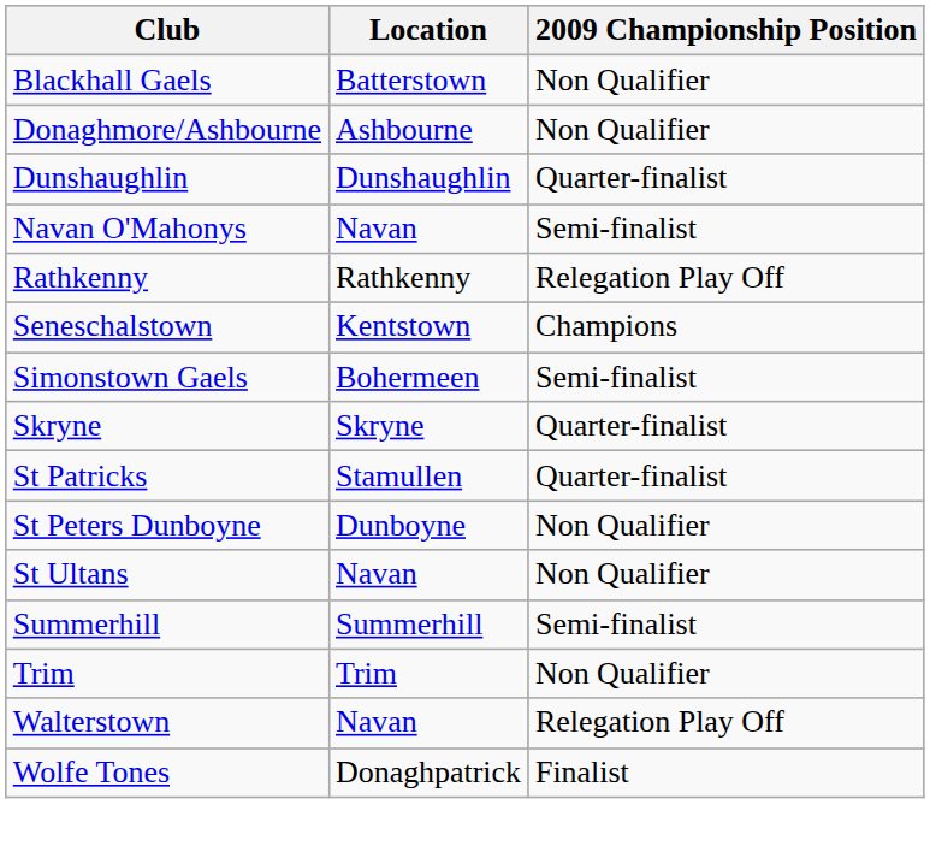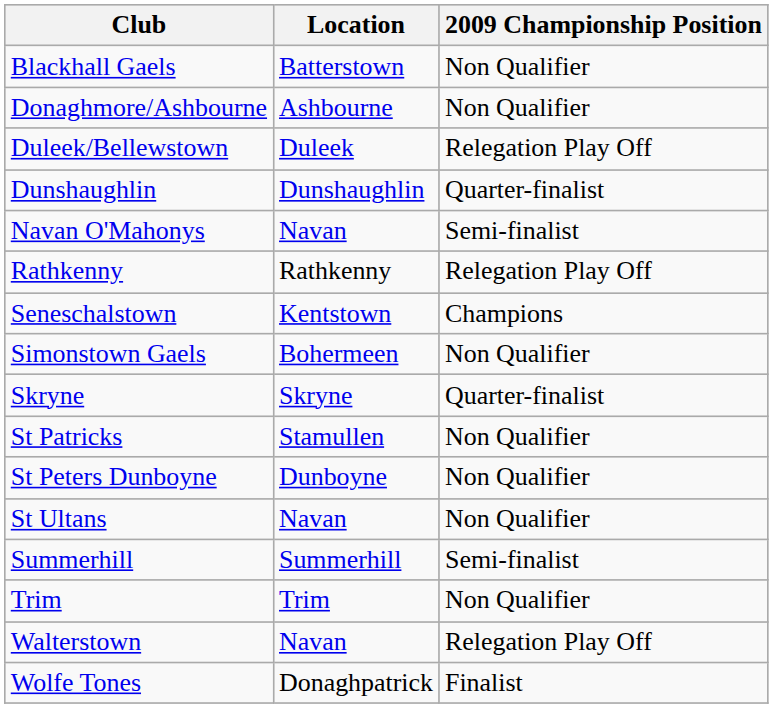+ row: Duleek/Bellewstown | Duleek | Relegation Play Off
Simonstown Gaels | 2009 Championship Position: Semi-finalist -> Non Qualifier
St Patricks | 2009 Championship Position: Quarter-finalist -> Non Qualifier
